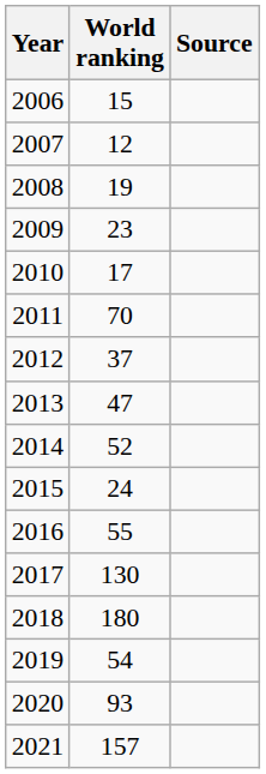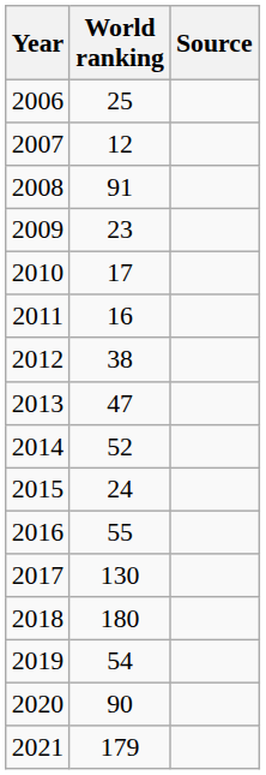2006 | World ranking: 15 -> 25
2008 | World ranking: 19 -> 91
2011 | World ranking: 70 -> 16
2012 | World ranking: 37 -> 38
2020 | World ranking: 93 -> 90
2021 | World ranking: 157 -> 179
